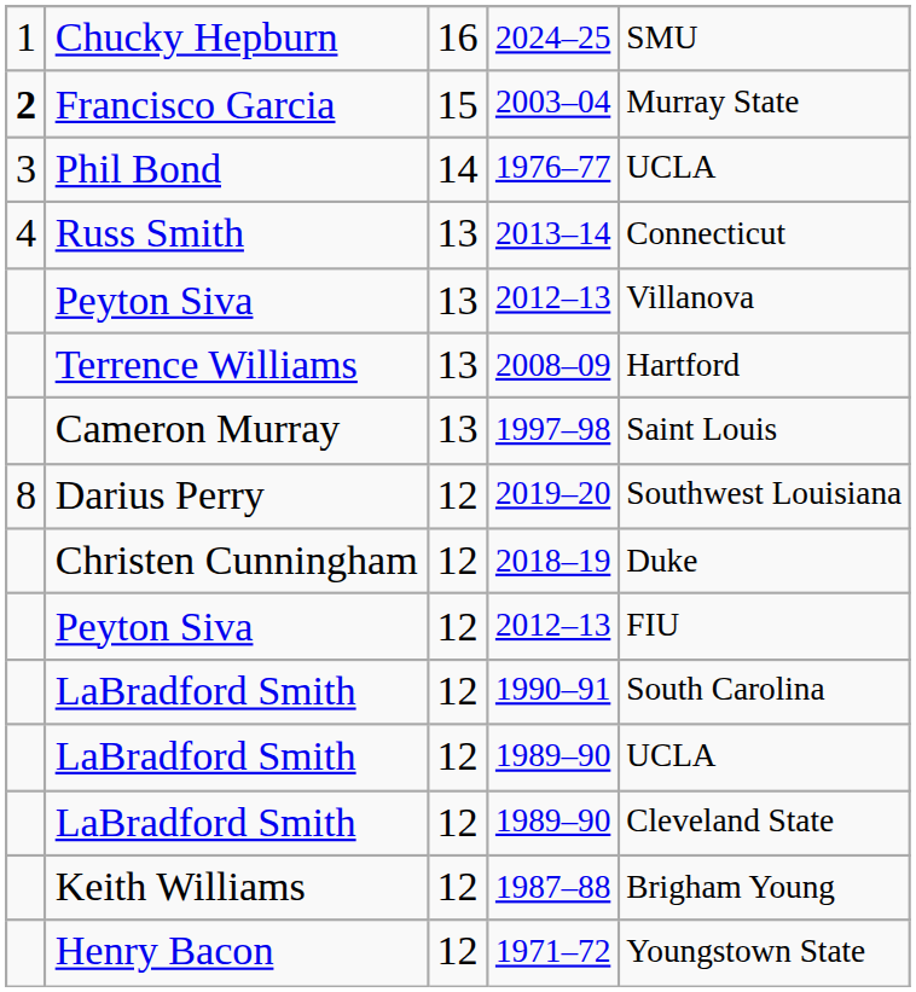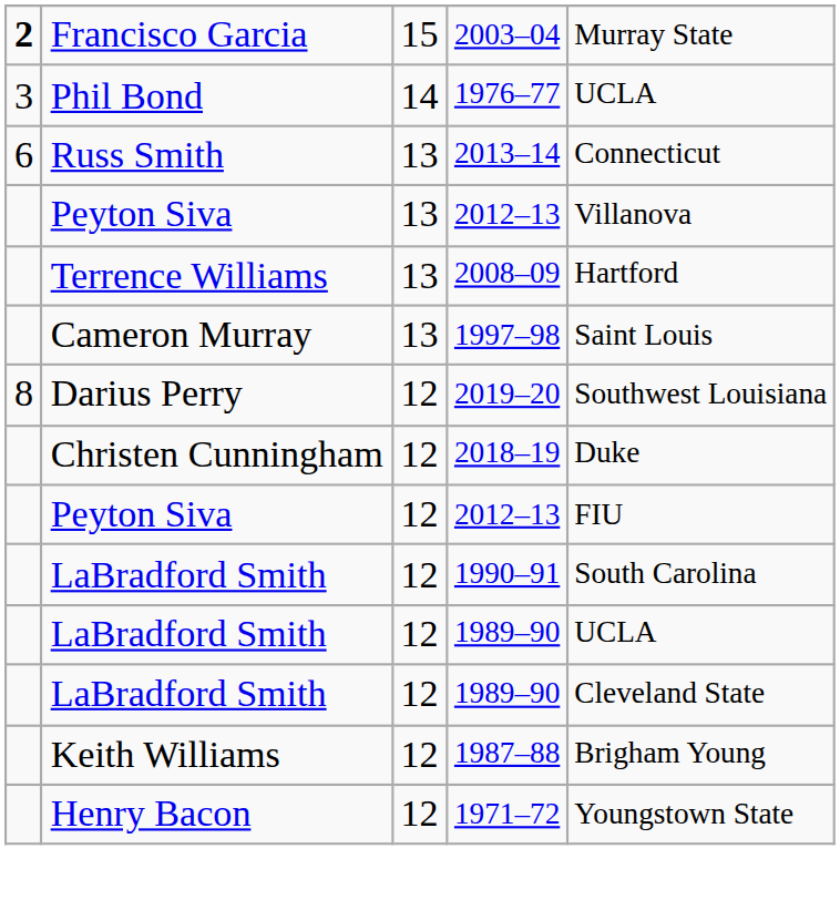- row: 1 | Chucky Hepburn | 16 | 2024–25 | SMU
2013–14 | column 1: 4 -> 6
